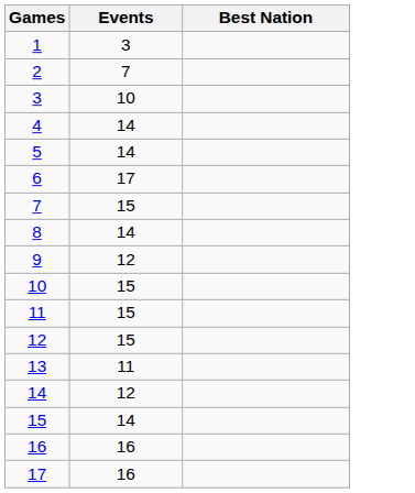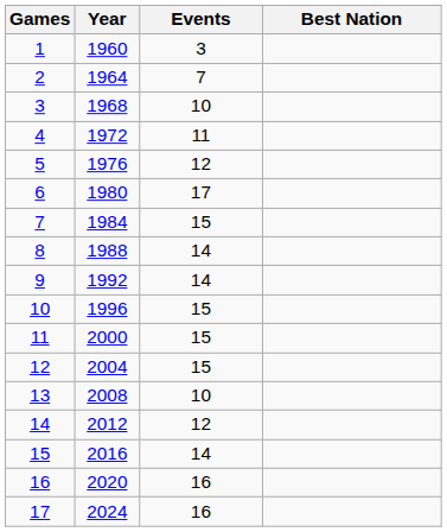+ column: Year | 1960 | 1964 | 1968 | 1972 | 1976 | 1980 | 1984 | 1988 | 1992 | 1996 | 2000 | 2004 | 2008 | 2012 | 2016 | 2020 | 2024
4 | Events: 14 -> 11
5 | Events: 14 -> 12
9 | Events: 12 -> 14
13 | Events: 11 -> 10
